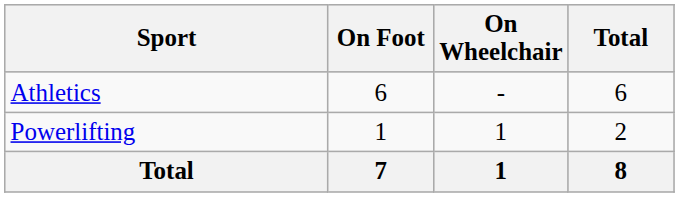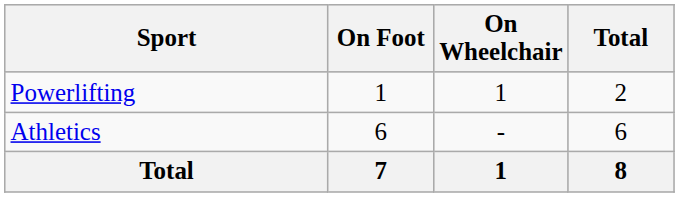rows swapped: Athletics <-> Powerlifting
